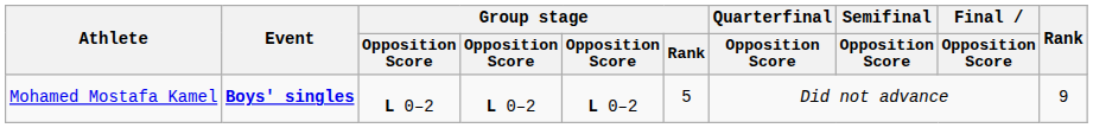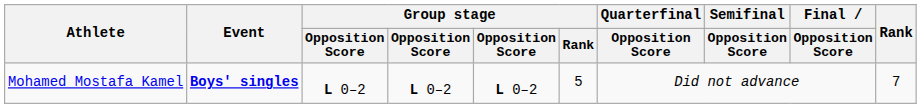Mohamed Mostafa Kamel | Rank: 9 -> 7
